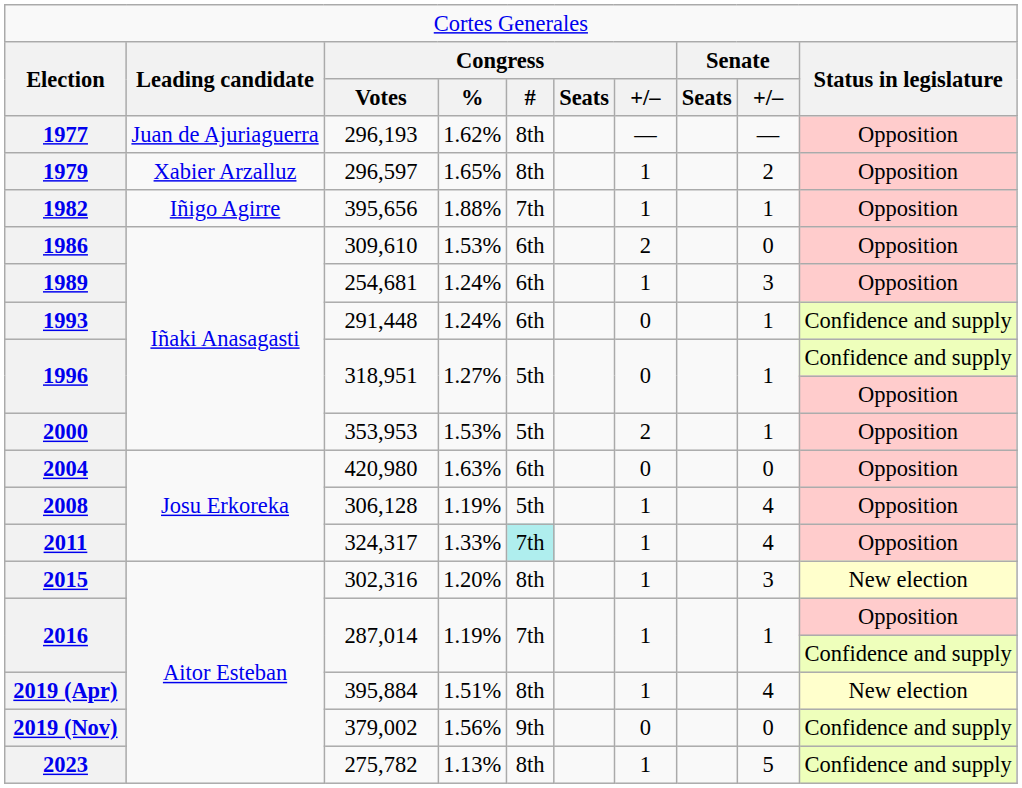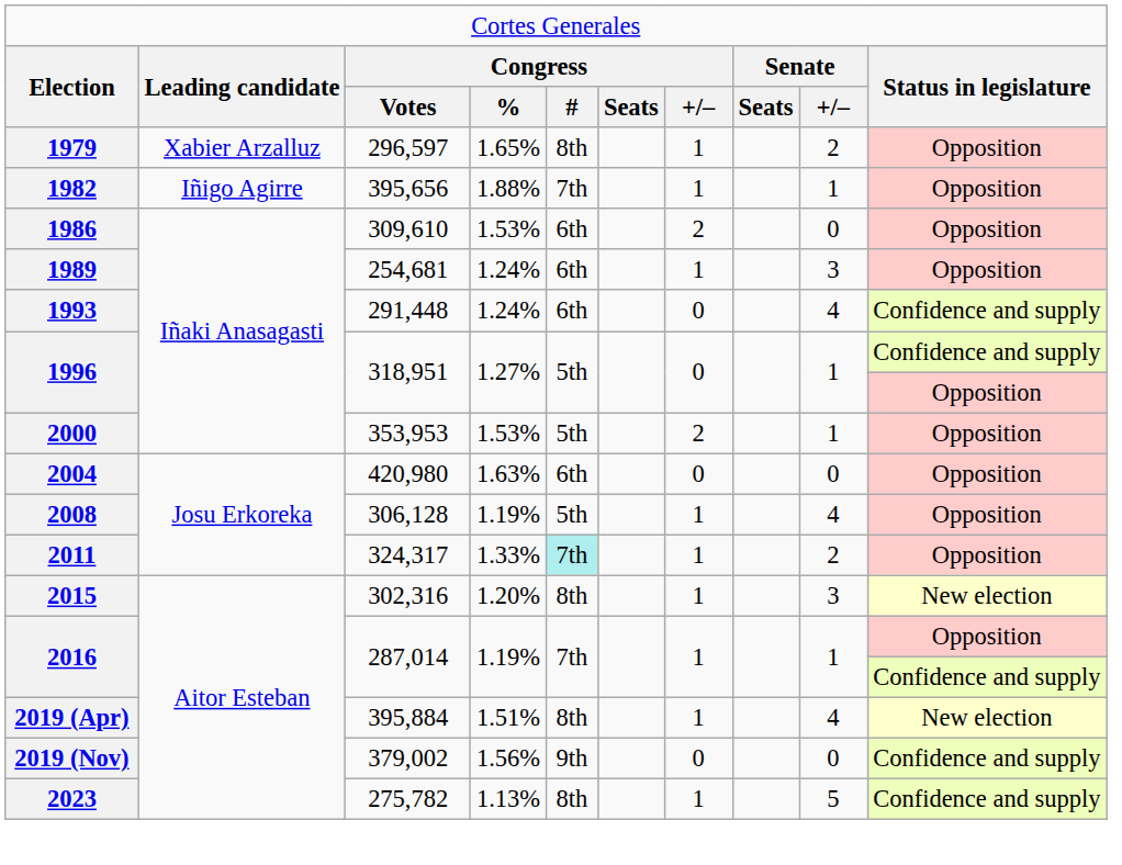- row: 1977 | Juan de Ajuriaguerra | 296,193 | 1.62% | 8th | — | — | Opposition
1993 | column 9: 1 -> 4
2011 | column 9: 4 -> 2
